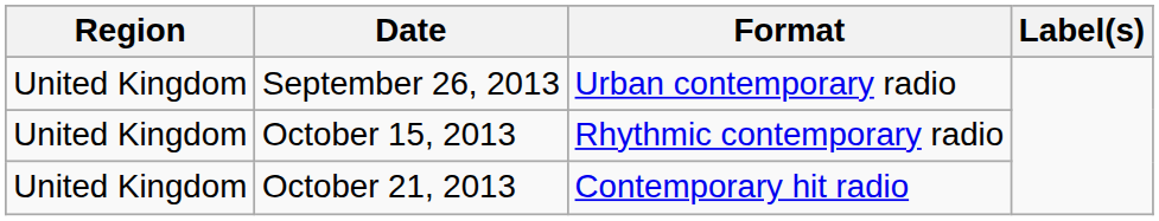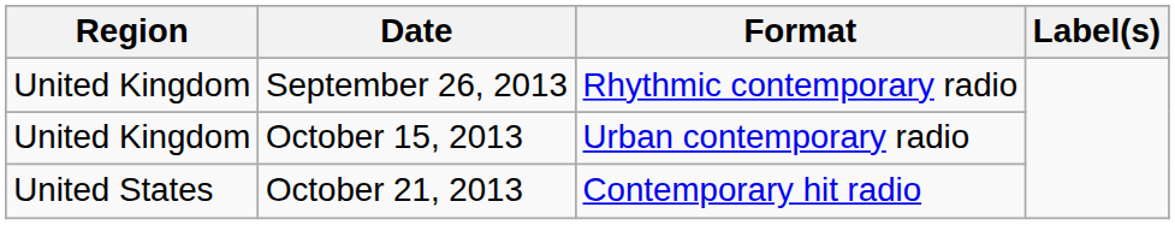September 26, 2013 | Format: Urban contemporary radio -> Rhythmic contemporary radio
October 15, 2013 | Format: Rhythmic contemporary radio -> Urban contemporary radio
October 21, 2013 | Region: United Kingdom -> United States
